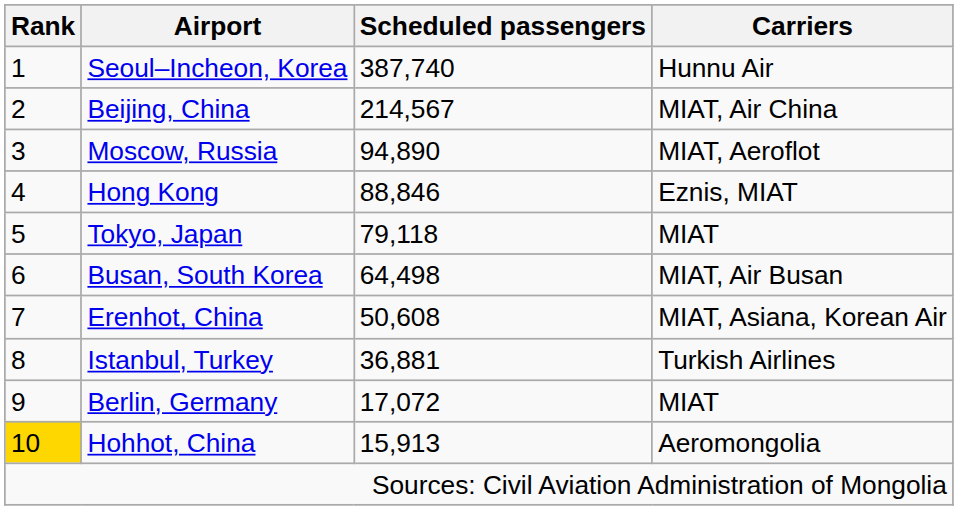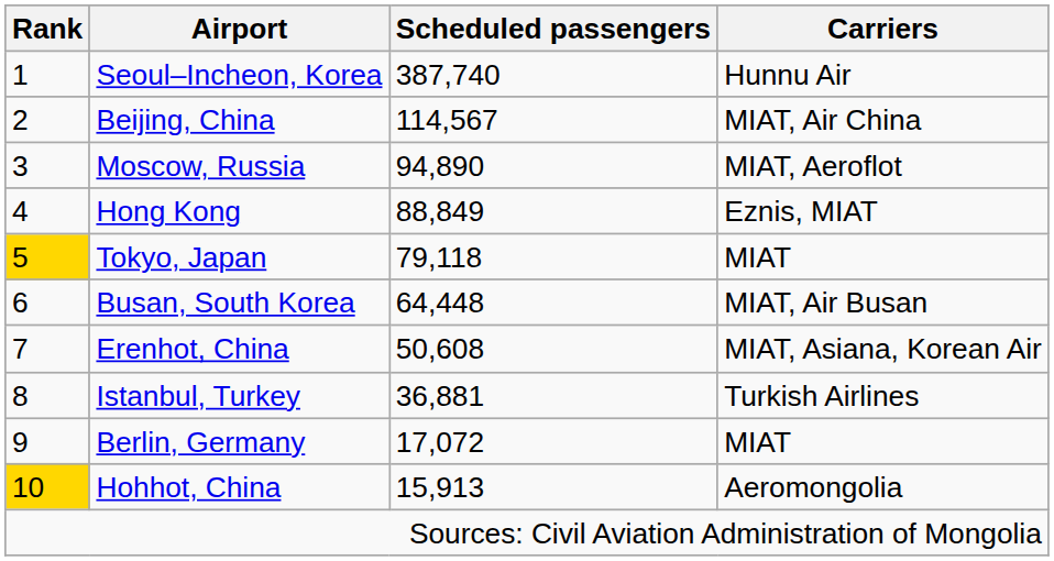Beijing, China | Scheduled passengers: 214,567 -> 114,567
Hong Kong | Scheduled passengers: 88,846 -> 88,849
Tokyo, Japan | Rank: no background -> gold background
Busan, South Korea | Scheduled passengers: 64,498 -> 64,448
